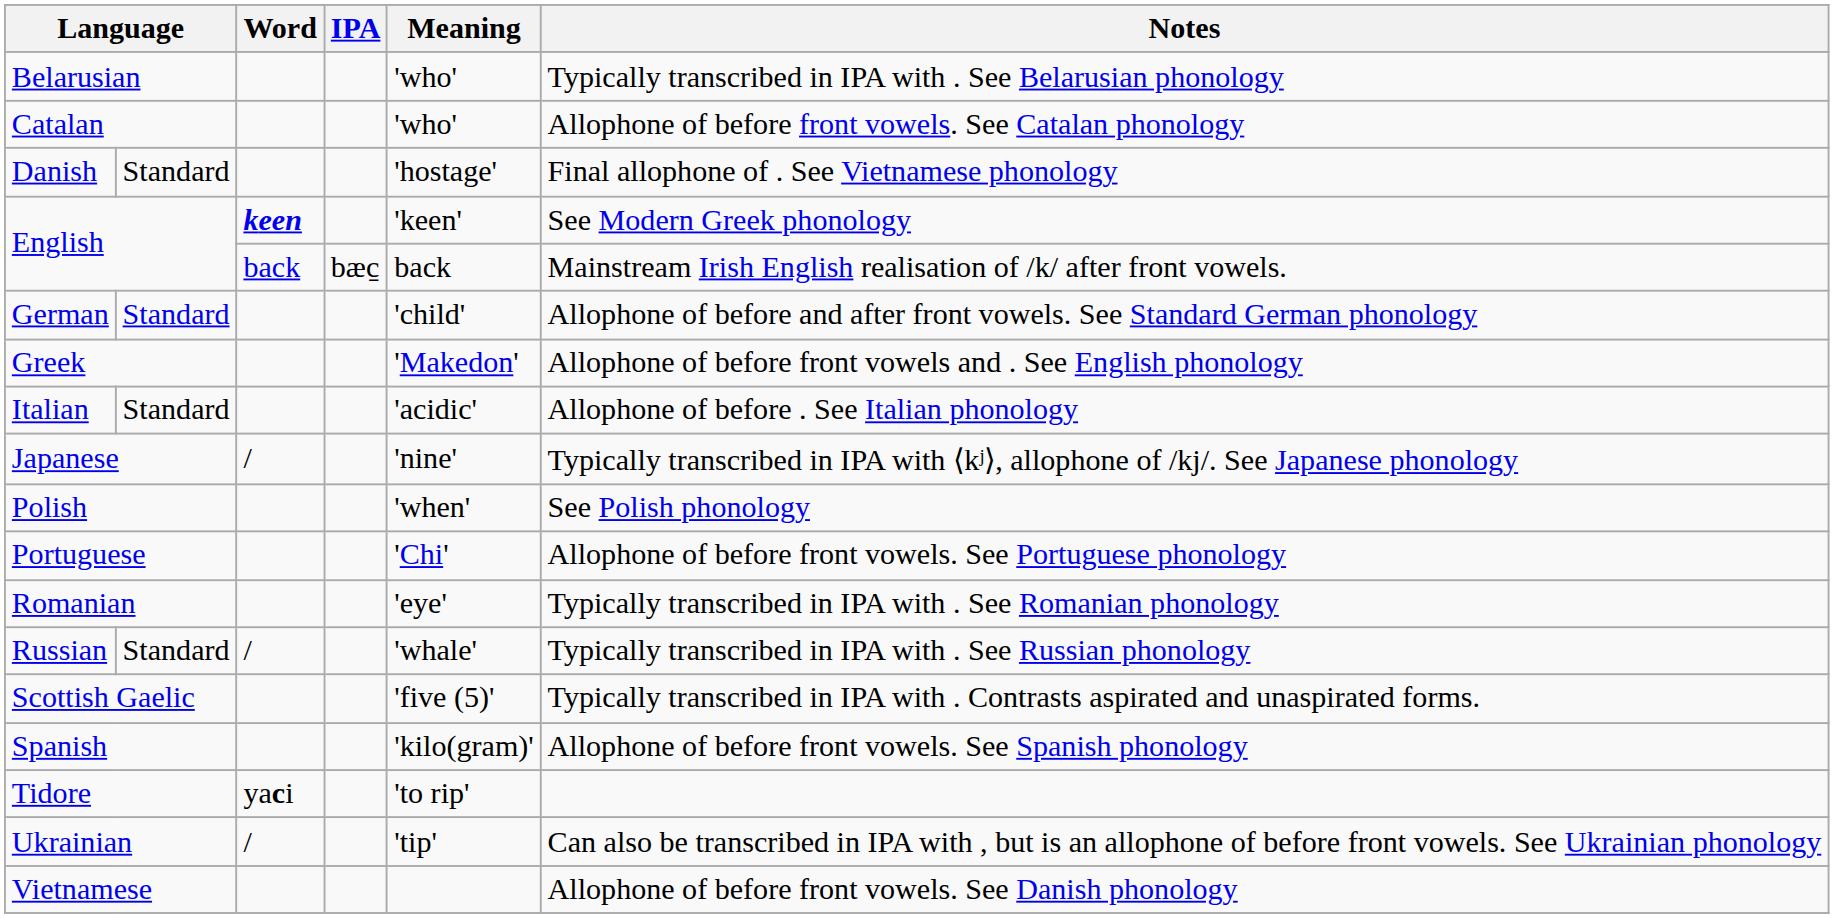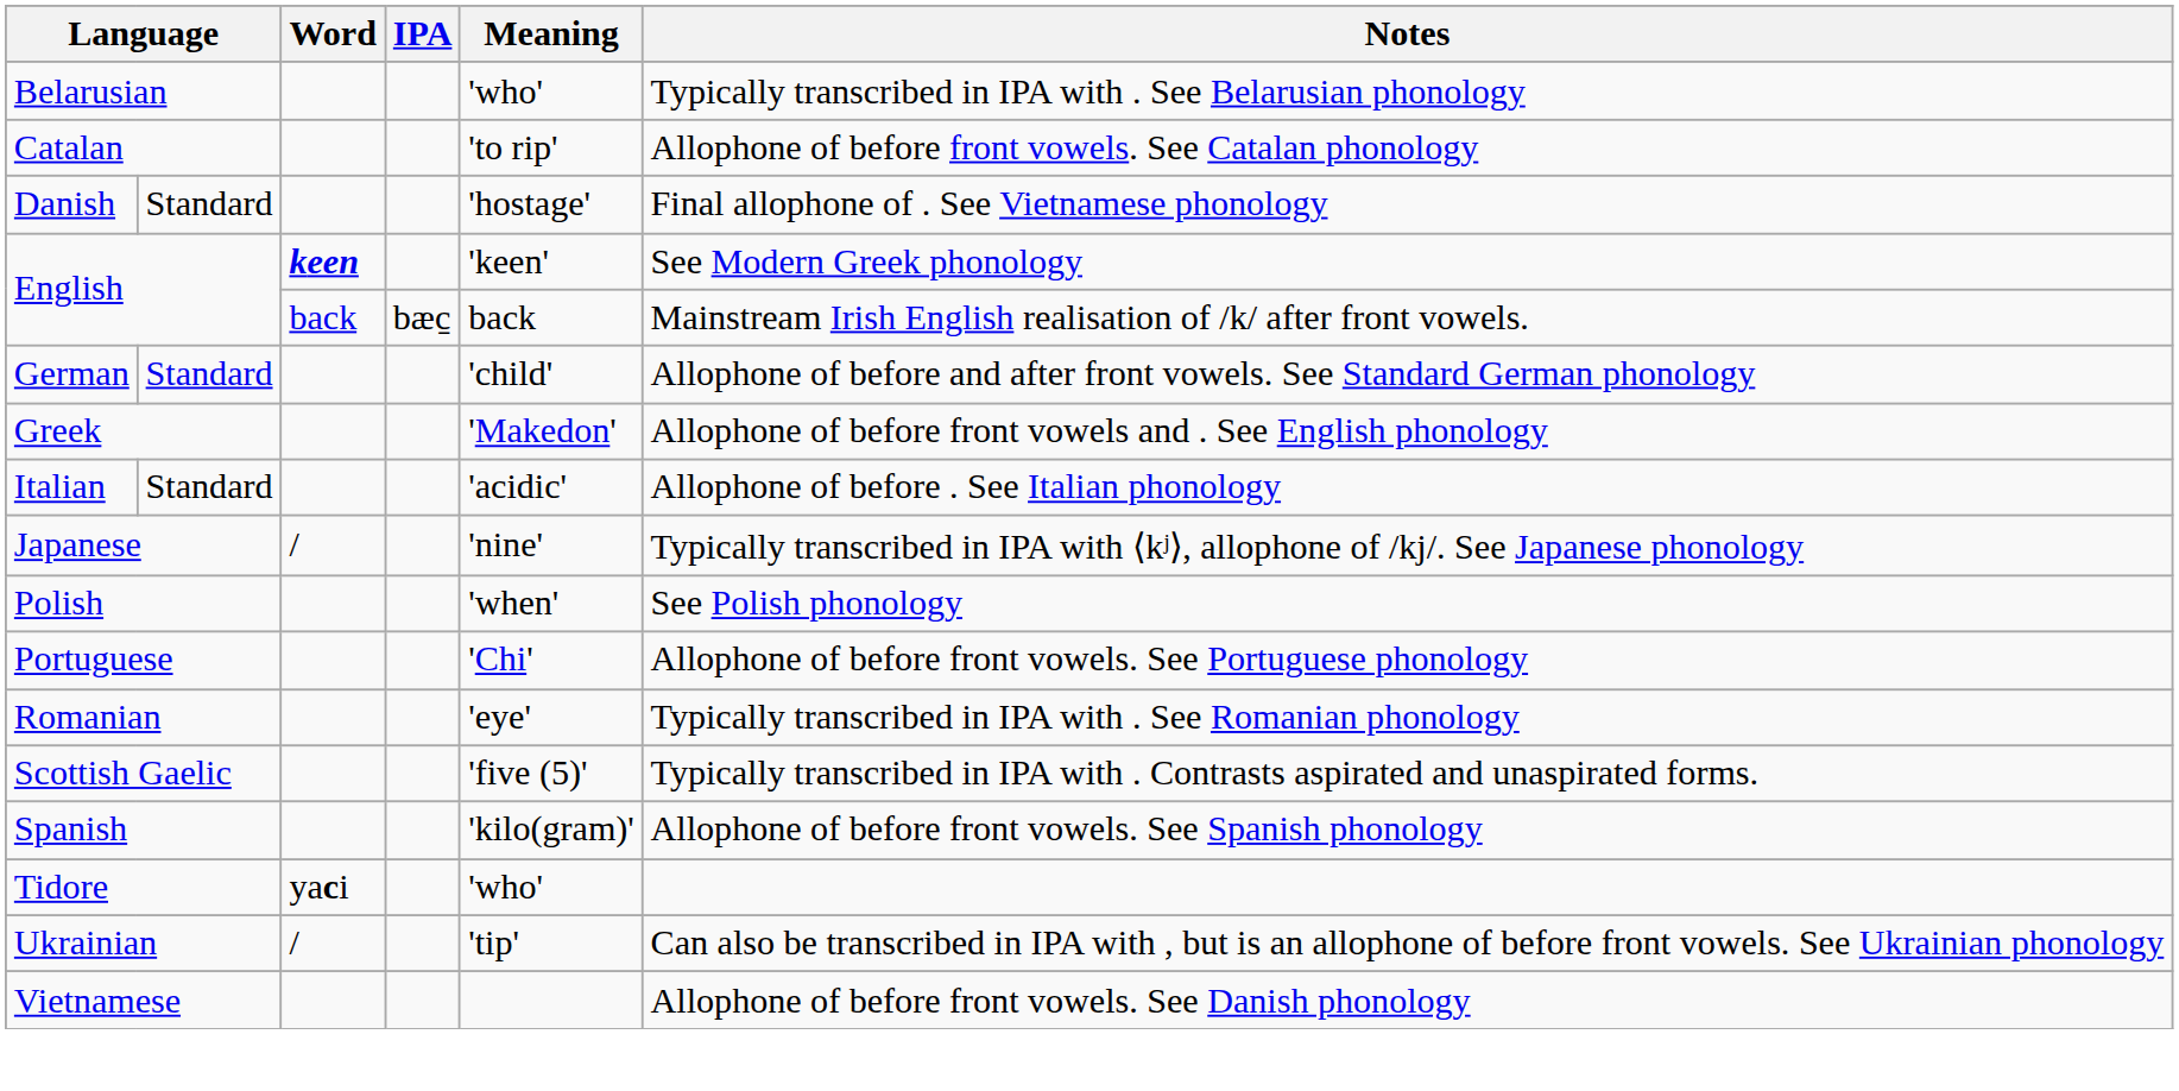Catalan | Meaning: 'who' -> 'to rip'
- row: Russian | Standard | / | 'whale' | Typically transcribed in IPA with . See Russian phonology
Tidore | Meaning: 'to rip' -> 'who'
